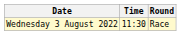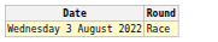- column: Time | 11:30
